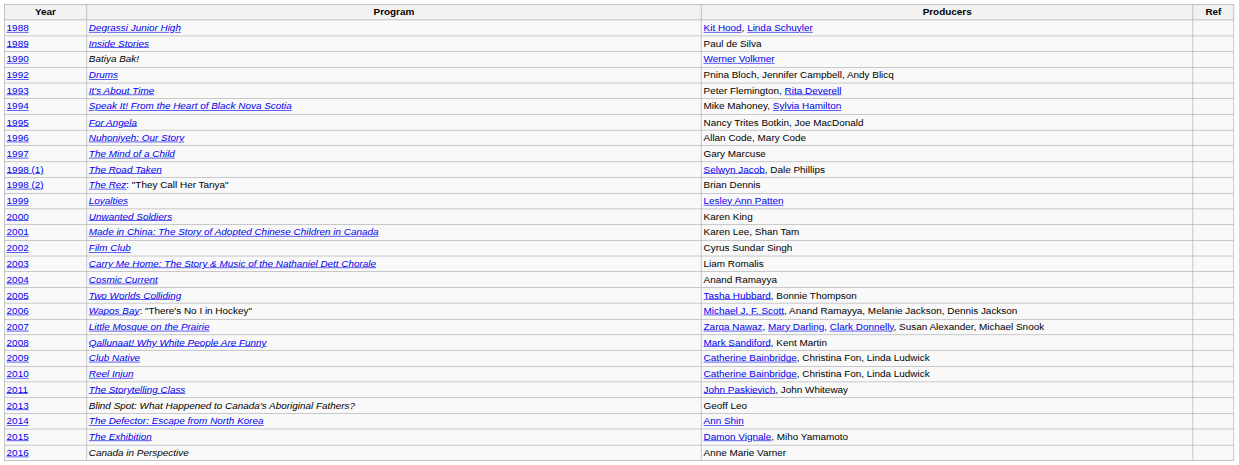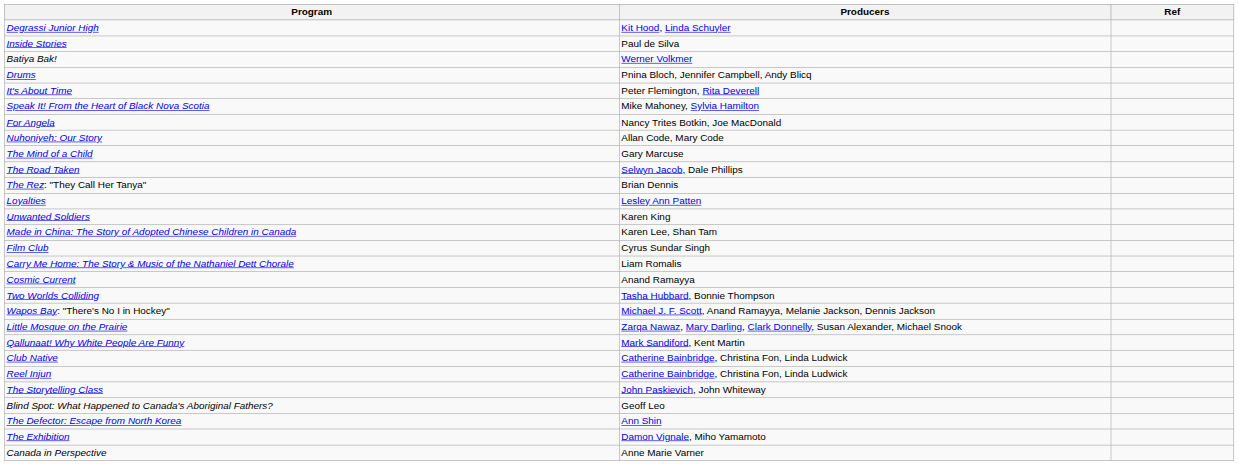- column: Year | 1988 | 1989 | 1990 | 1992 | 1993 | 1994 | 1995 | 1996 | 1997 | 1998 (1) | 1998 (2) | 1999 | 2000 | 2001 | 2002 | 2003 | 2004 | 2005 | 2006 | 2007 | 2008 | 2009 | 2010 | 2011 | 2013 | 2014 | 2015 | 2016
